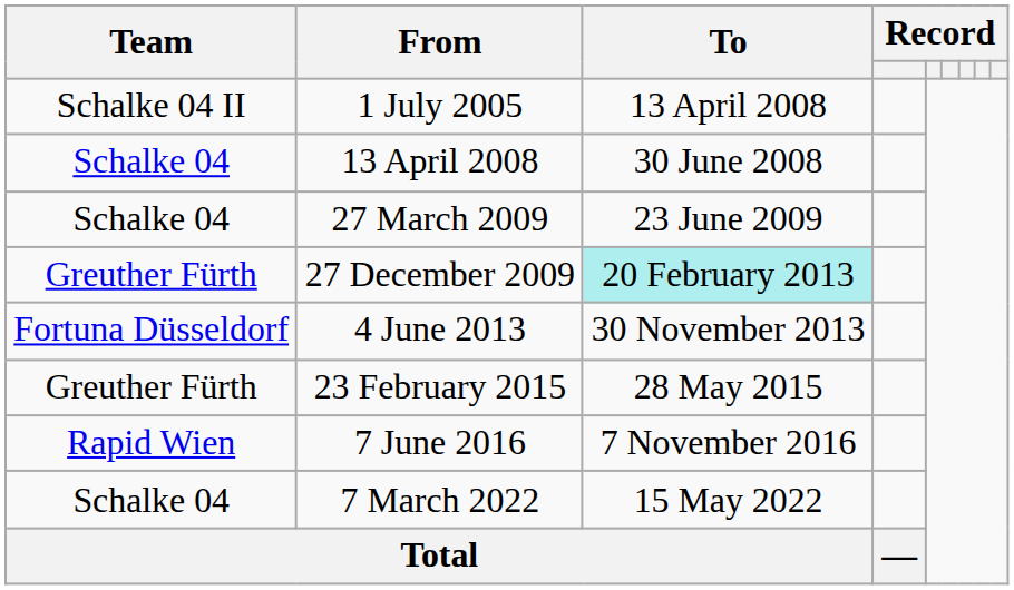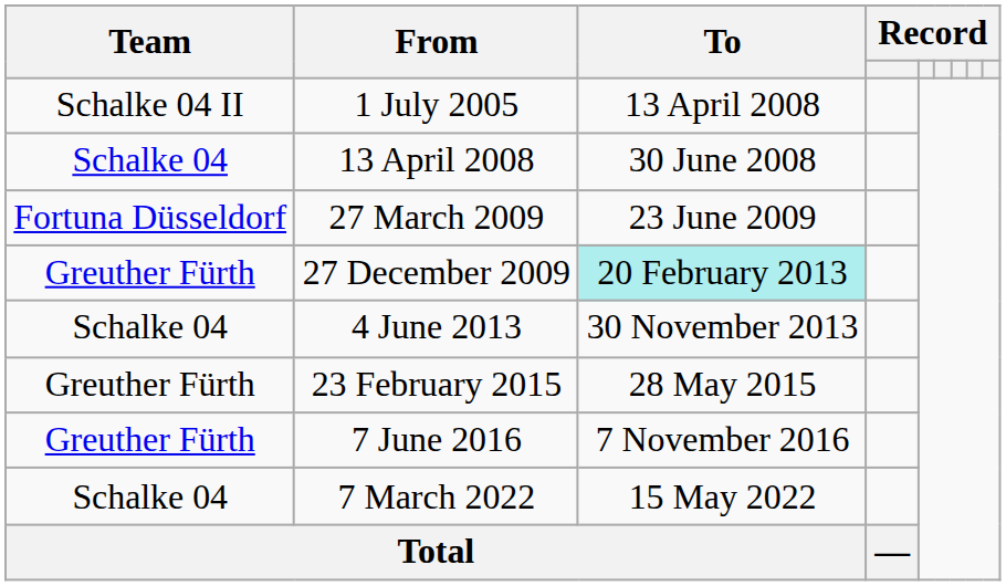27 March 2009 | Team: Schalke 04 -> Fortuna Düsseldorf
4 June 2013 | Team: Fortuna Düsseldorf -> Schalke 04
7 June 2016 | Team: Rapid Wien -> Greuther Fürth
